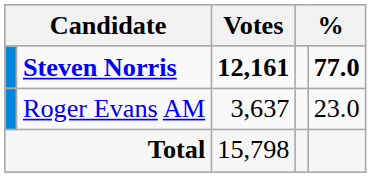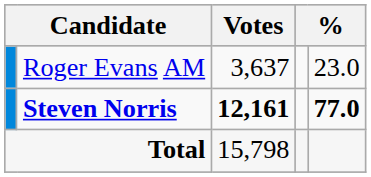rows swapped: Steven Norris <-> Roger Evans AM
